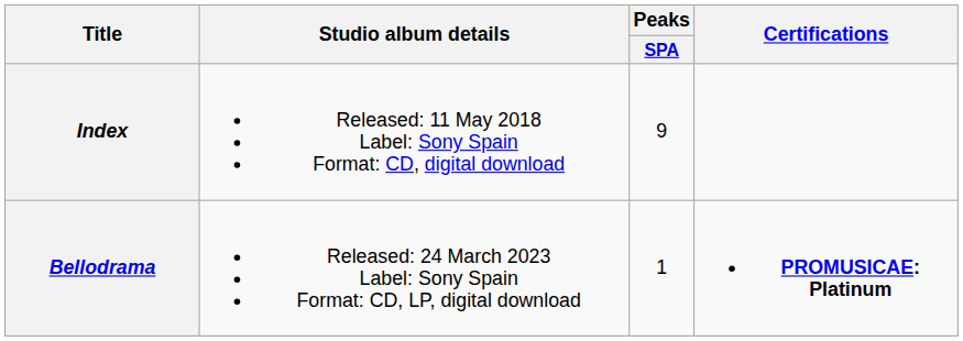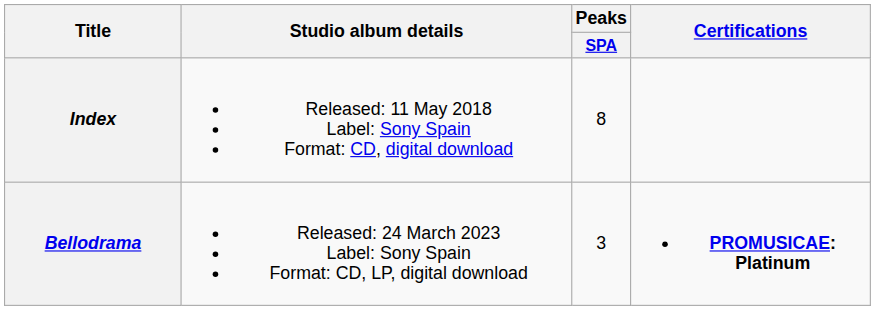Index | Peaks / SPA: 9 -> 8
Bellodrama | Peaks / SPA: 1 -> 3
